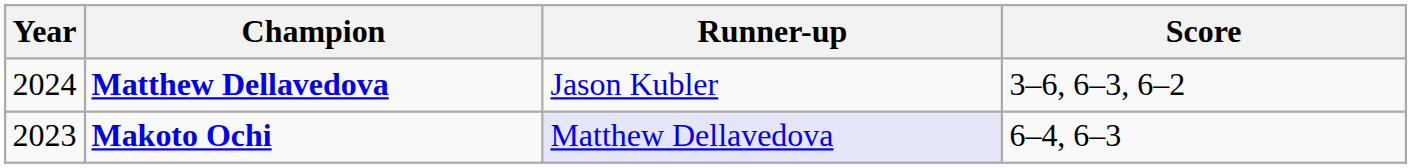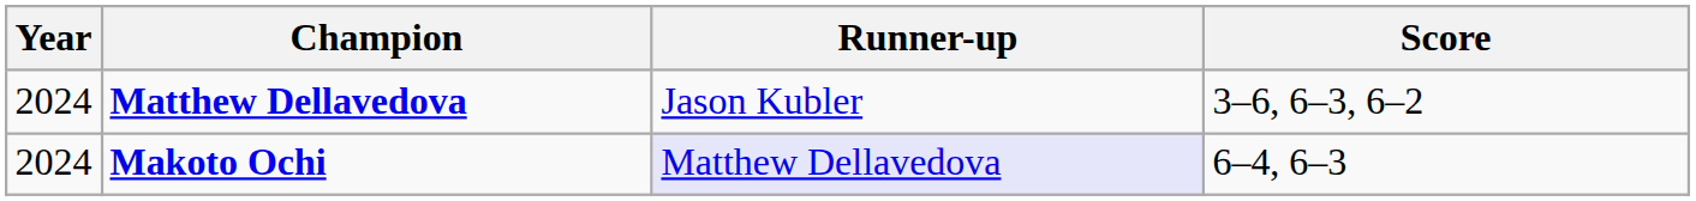Makoto Ochi | Year: 2023 -> 2024
